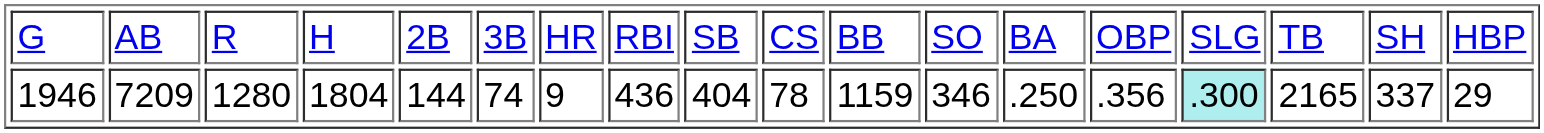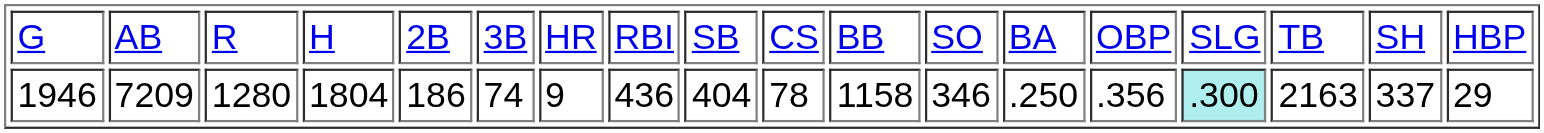1946 | column 5: 144 -> 186
1946 | column 11: 1159 -> 1158
1946 | column 16: 2165 -> 2163
